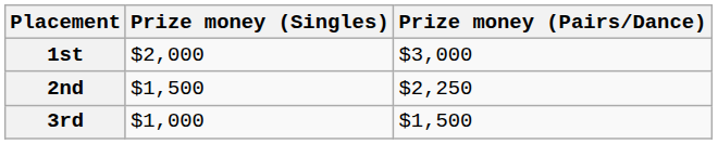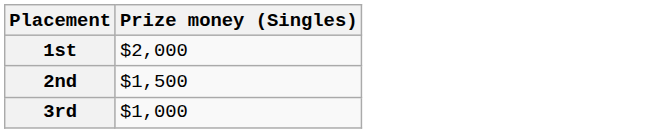- column: Prize money (Pairs/Dance) | $3,000 | $2,250 | $1,500
